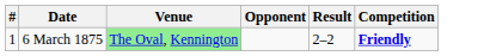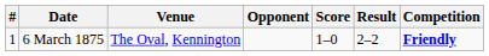+ column: Score | 1–0
6 March 1875 | Venue: lightgreen background -> no background
